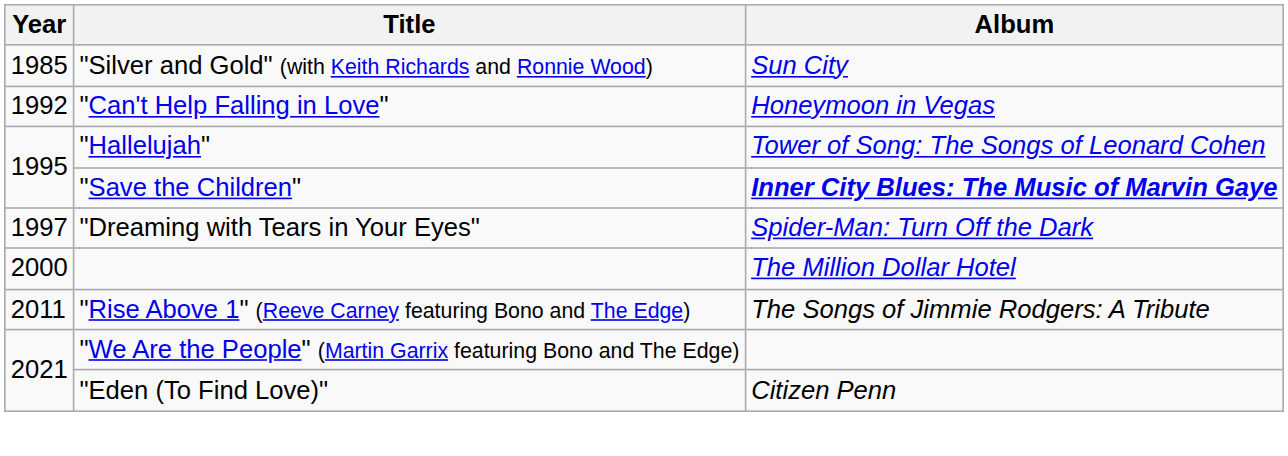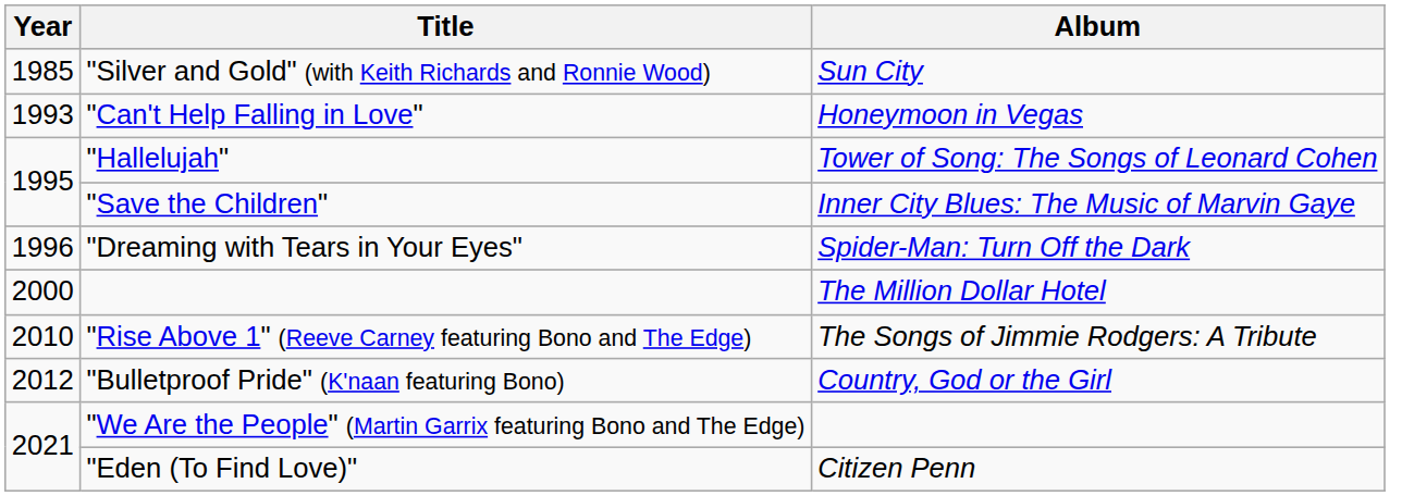"Can't Help Falling in Love" | Year: 1992 -> 1993
"Save the Children" | Album: bold -> normal
"Dreaming with Tears in Your Eyes" | Year: 1997 -> 1996
"Rise Above 1" (Reeve Carney featuring Bono and The Edge) | Year: 2011 -> 2010
+ row: 2012 | "Bulletproof Pride" (K'naan featuring Bono) | Country, God or the Girl
